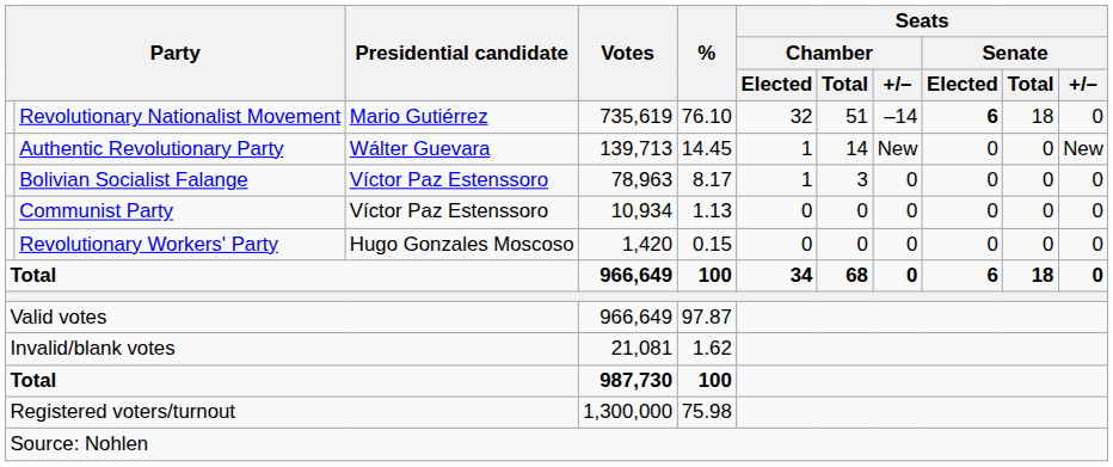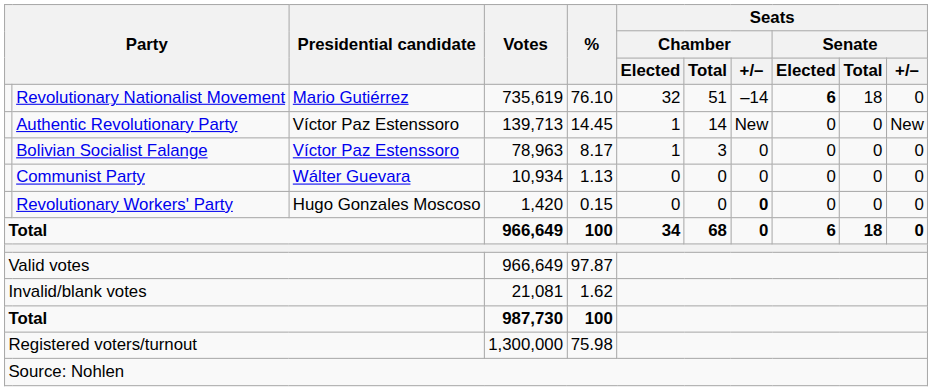Authentic Revolutionary Party | Presidential candidate: Wálter Guevara -> Víctor Paz Estenssoro
Communist Party | Presidential candidate: Víctor Paz Estenssoro -> Wálter Guevara
Revolutionary Workers' Party | Seats / Chamber / +/–: normal -> bold
